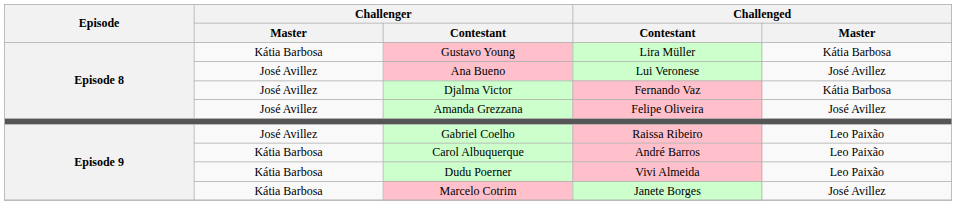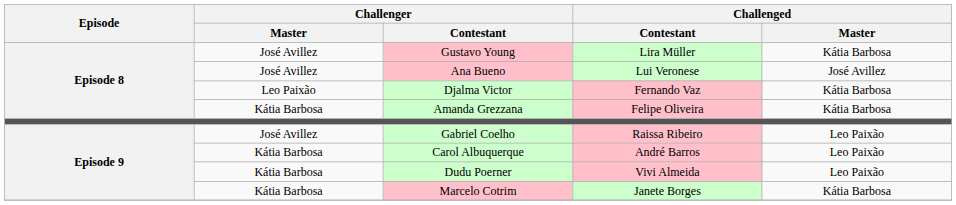Gustavo Young | Challenger / Master: Kátia Barbosa -> José Avillez
Djalma Victor | Challenger / Master: José Avillez -> Leo Paixão
Amanda Grezzana | Challenger / Master: José Avillez -> Kátia Barbosa
Amanda Grezzana | Challenged / Master: José Avillez -> Kátia Barbosa
Marcelo Cotrim | Challenged / Master: José Avillez -> Kátia Barbosa
